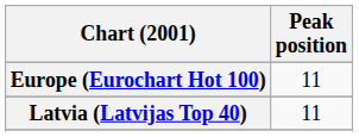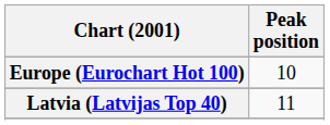Europe (Eurochart Hot 100) | Peak position: 11 -> 10
